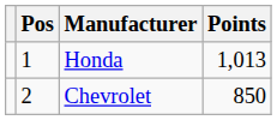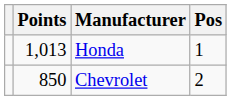columns swapped: Pos <-> Points
